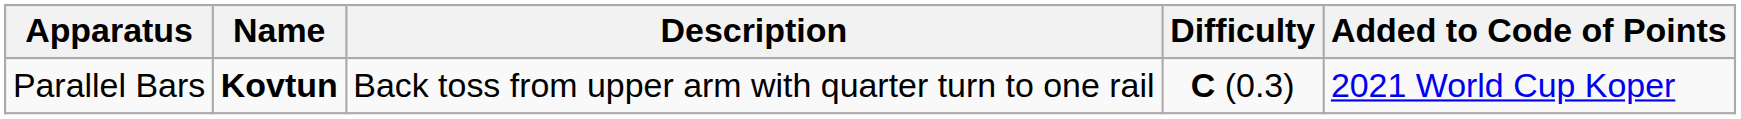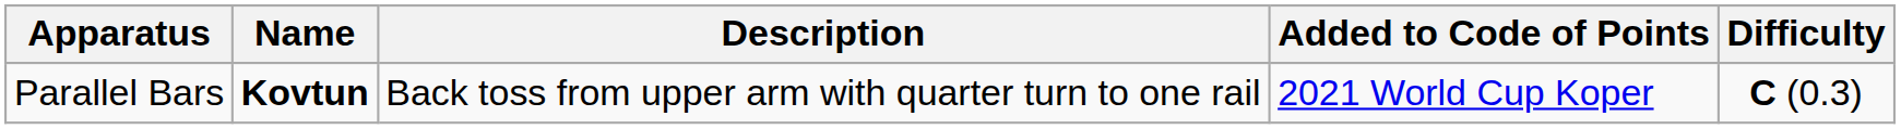columns swapped: Difficulty <-> Added to Code of Points
